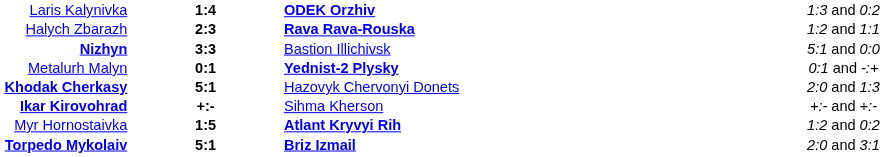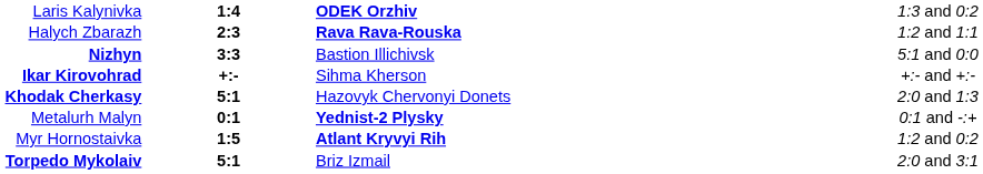rows swapped: Metalurh Malyn <-> Ikar Kirovohrad
Torpedo Mykolaiv | column 3: bold -> normal
